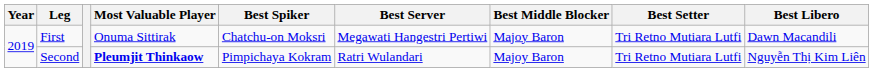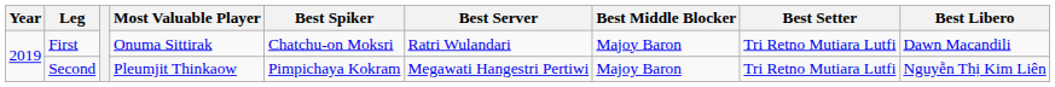First | Best Server: Megawati Hangestri Pertiwi -> Ratri Wulandari
Second | Most Valuable Player: bold -> normal
Second | Best Server: Ratri Wulandari -> Megawati Hangestri Pertiwi
